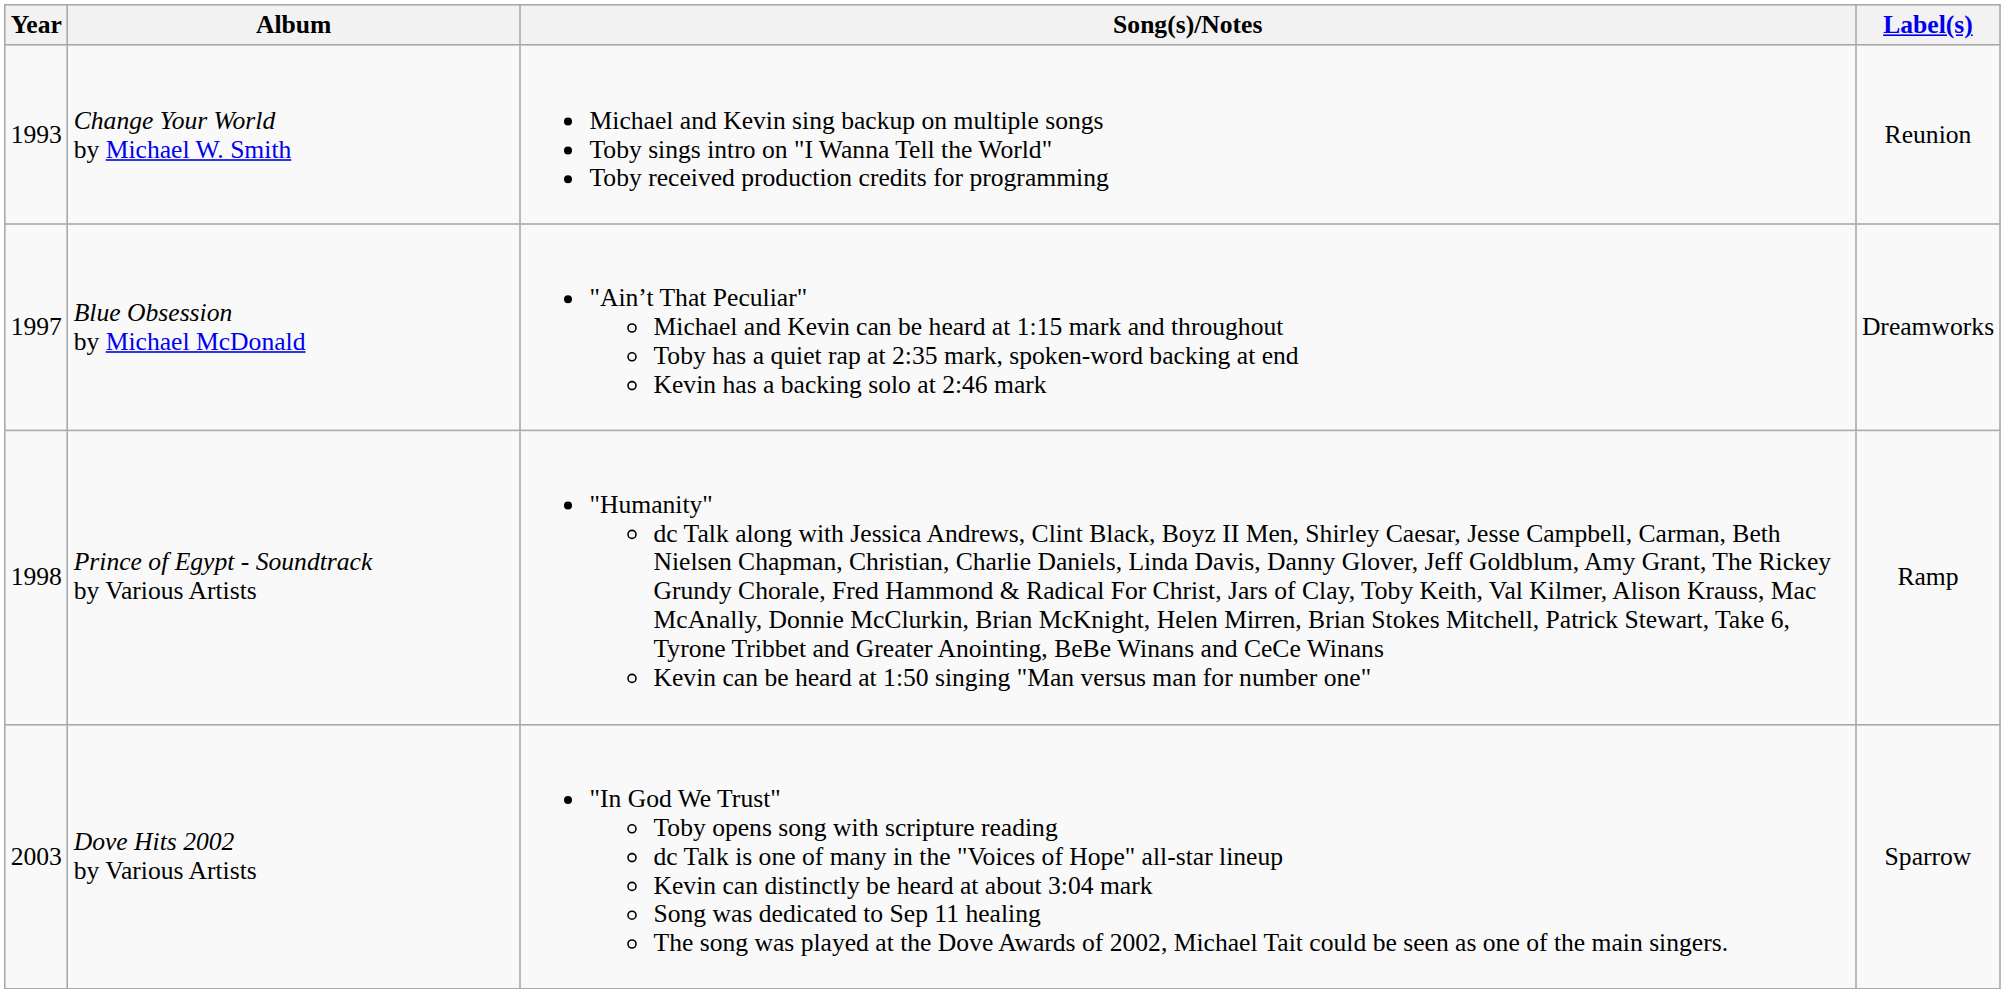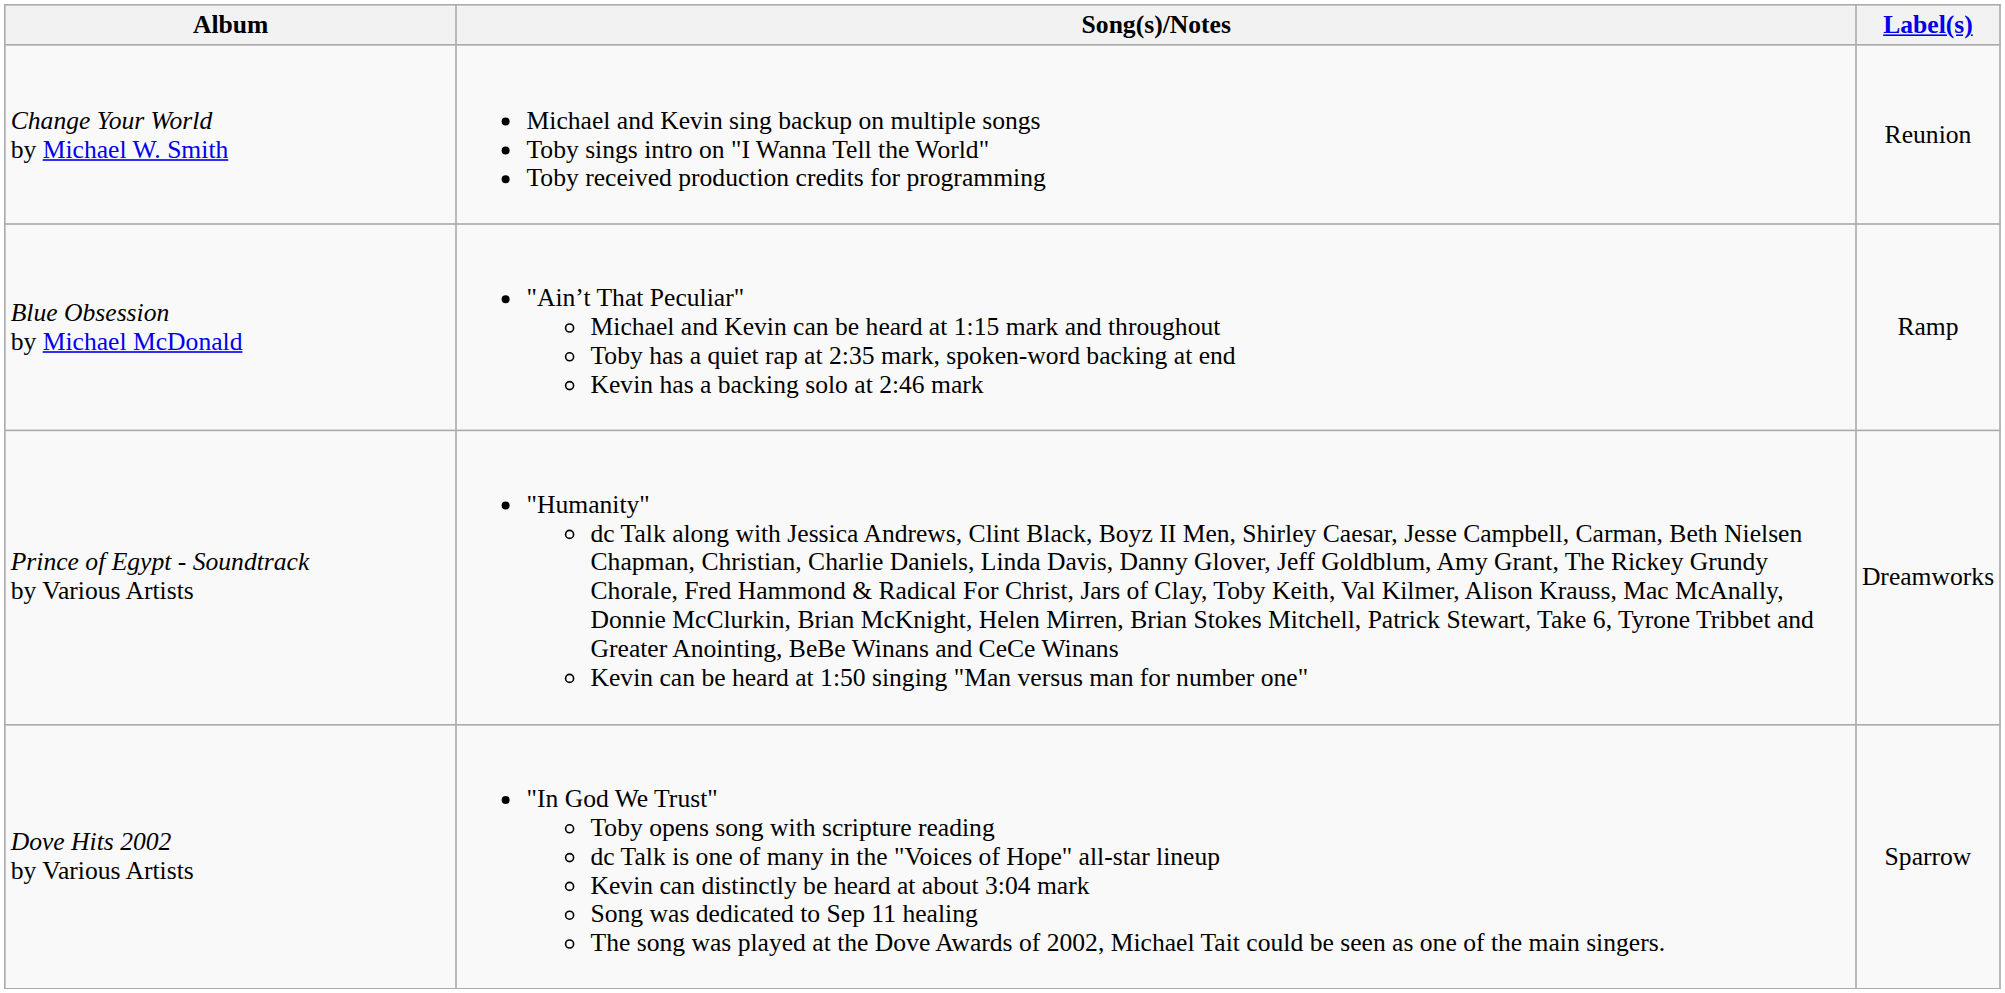- column: Year | 1993 | 1997 | 1998 | 2003
Blue Obsession by Michael McDonald | Label(s): Dreamworks -> Ramp
Prince of Egypt - Soundtrack by Various Artists | Label(s): Ramp -> Dreamworks
